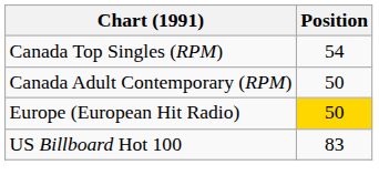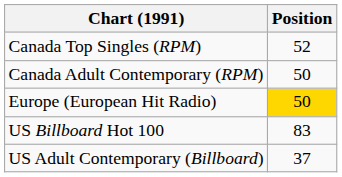Canada Top Singles (RPM) | Position: 54 -> 52
+ row: US Adult Contemporary (Billboard) | 37
